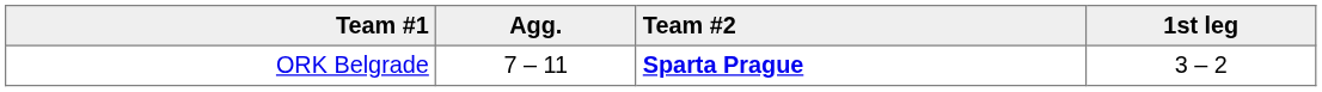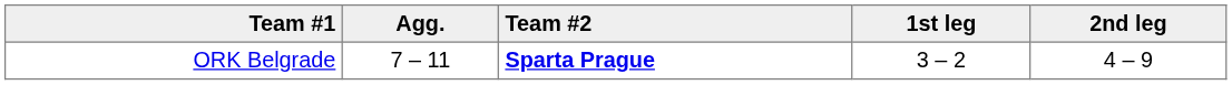+ column: 2nd leg | 4 – 9
